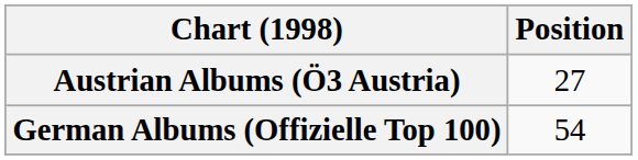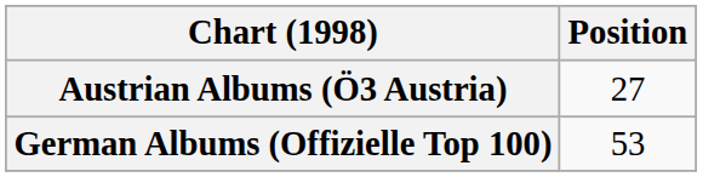German Albums (Offizielle Top 100) | Position: 54 -> 53
